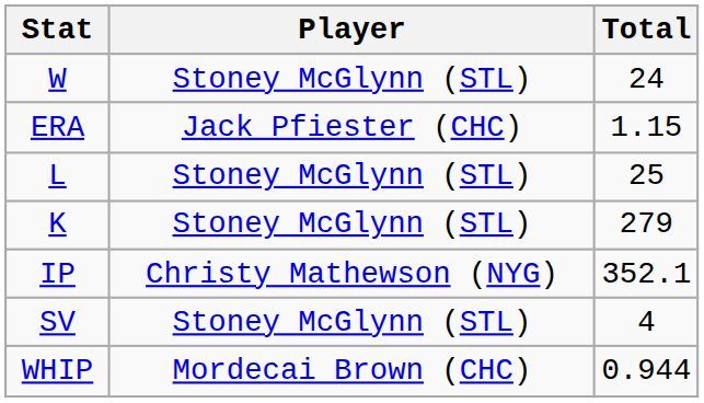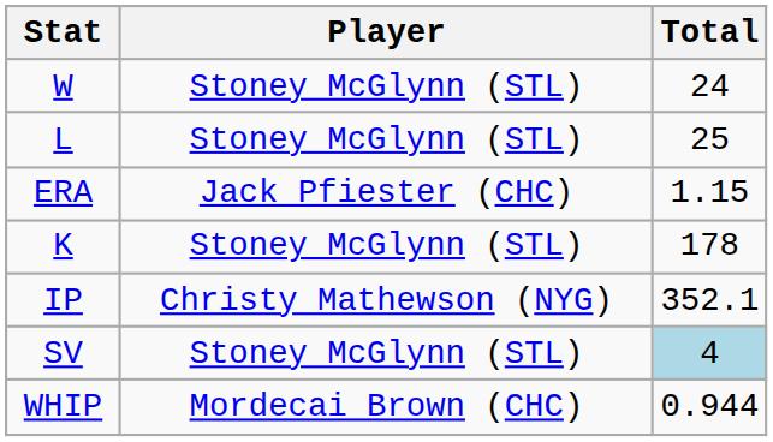rows swapped: L <-> ERA
K | Total: 279 -> 178
SV | Total: no background -> lightblue background
